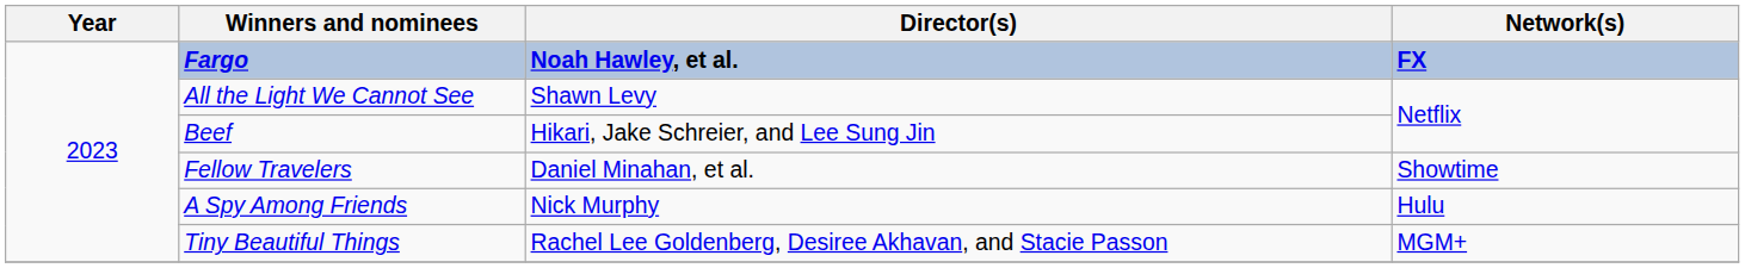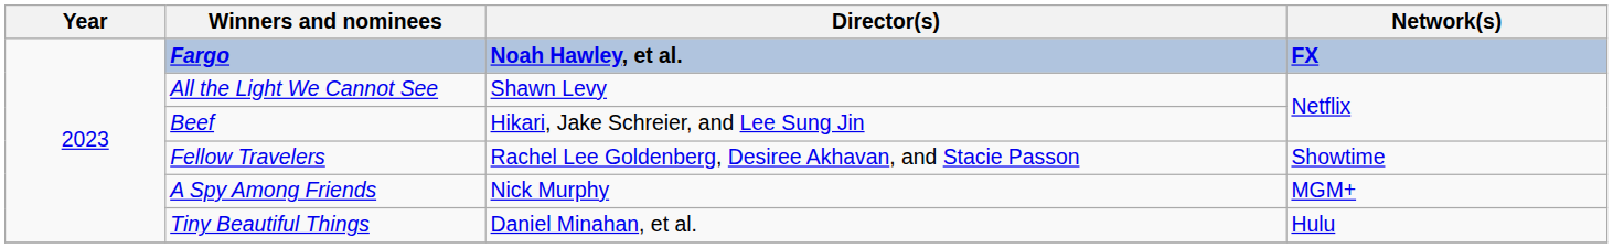Fellow Travelers | Director(s): Daniel Minahan, et al. -> Rachel Lee Goldenberg, Desiree Akhavan, and Stacie Passon
A Spy Among Friends | Network(s): Hulu -> MGM+
Tiny Beautiful Things | Director(s): Rachel Lee Goldenberg, Desiree Akhavan, and Stacie Passon -> Daniel Minahan, et al.
Tiny Beautiful Things | Network(s): MGM+ -> Hulu
